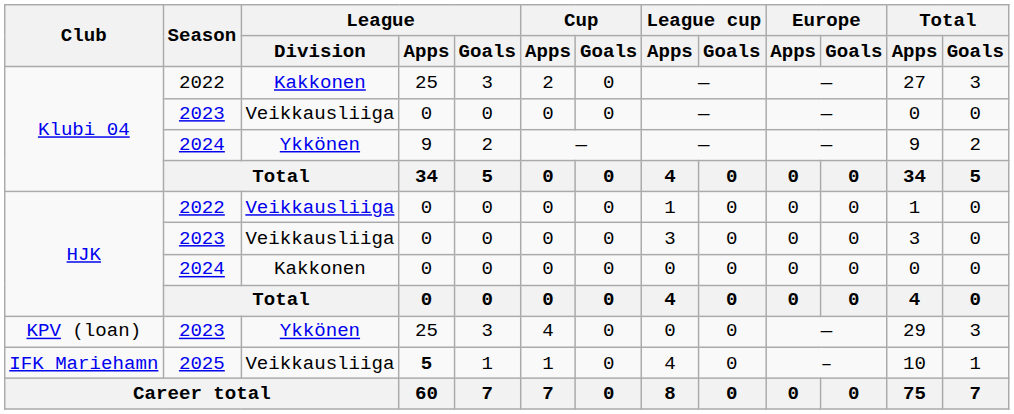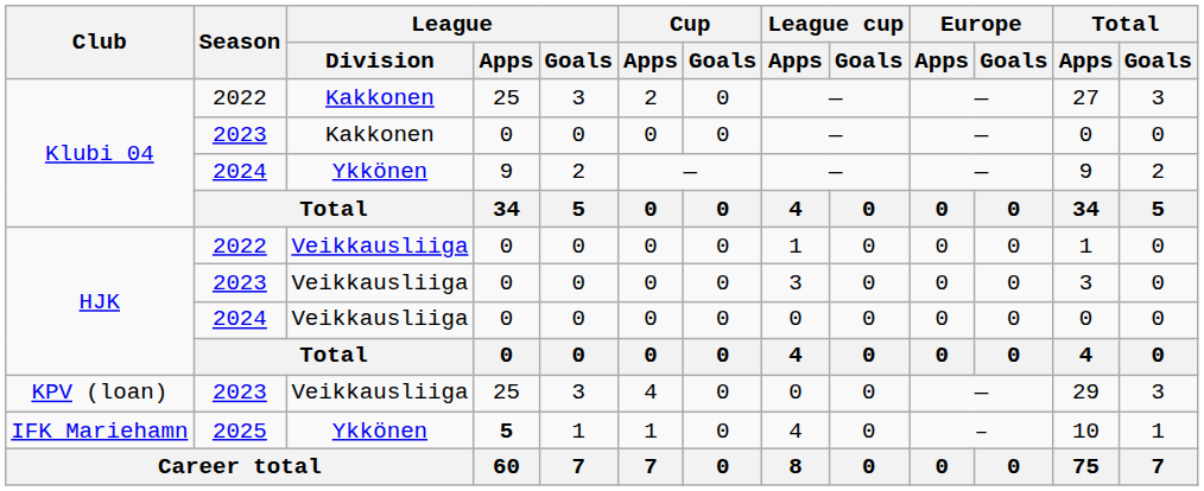Klubi 04 / 2023 | League / Division: Veikkausliiga -> Kakkonen
HJK / 2024 | League / Division: Kakkonen -> Veikkausliiga
KPV (loan) | League / Division: Ykkönen -> Veikkausliiga
IFK Mariehamn | League / Division: Veikkausliiga -> Ykkönen
